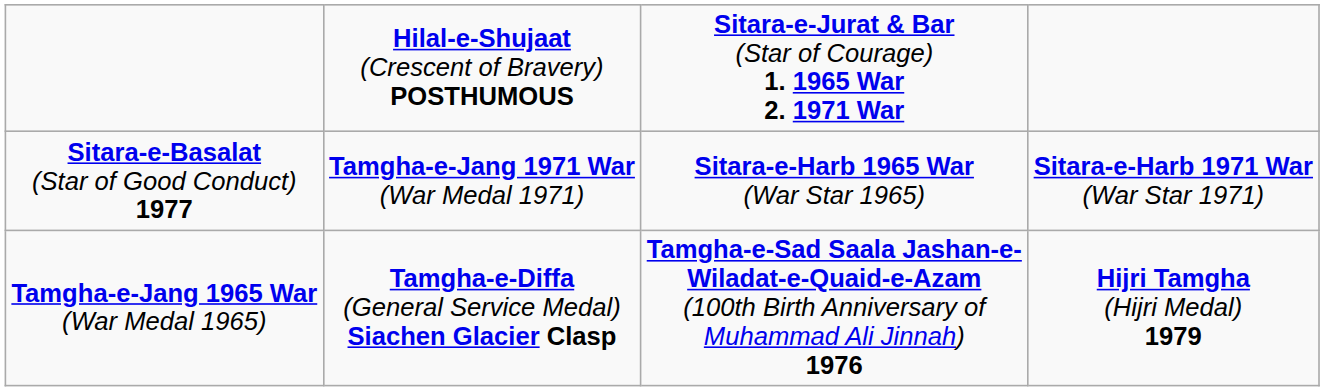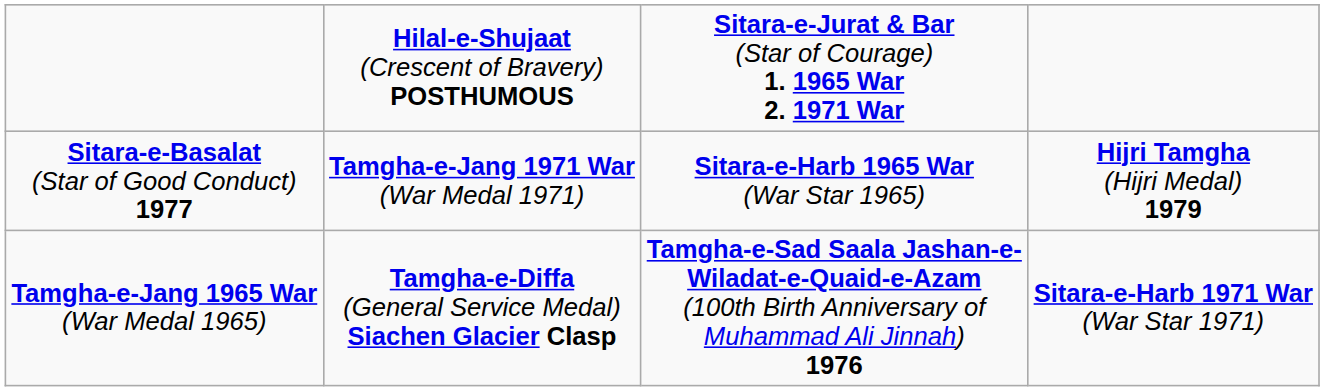Sitara-e-Basalat (Star of Good Conduct) 1977 | column 4: Sitara-e-Harb 1971 War (War Star 1971) -> Hijri Tamgha (Hijri Medal) 1979
Tamgha-e-Jang 1965 War (War Medal 1965) | column 4: Hijri Tamgha (Hijri Medal) 1979 -> Sitara-e-Harb 1971 War (War Star 1971)
